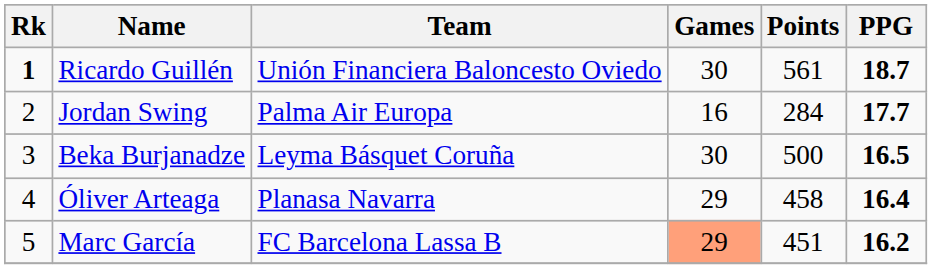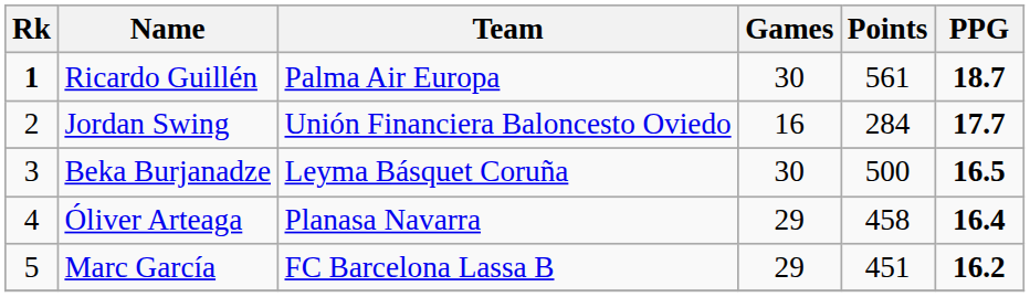Ricardo Guillén | Team: Unión Financiera Baloncesto Oviedo -> Palma Air Europa
Jordan Swing | Team: Palma Air Europa -> Unión Financiera Baloncesto Oviedo
Marc García | Games: lightsalmon background -> no background
